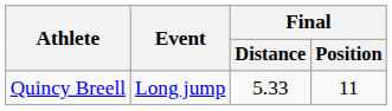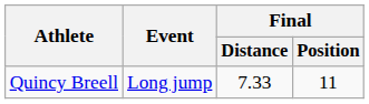Quincy Breell | Final / Distance: 5.33 -> 7.33
